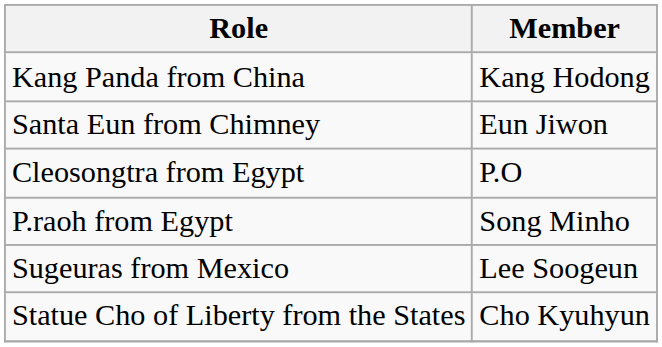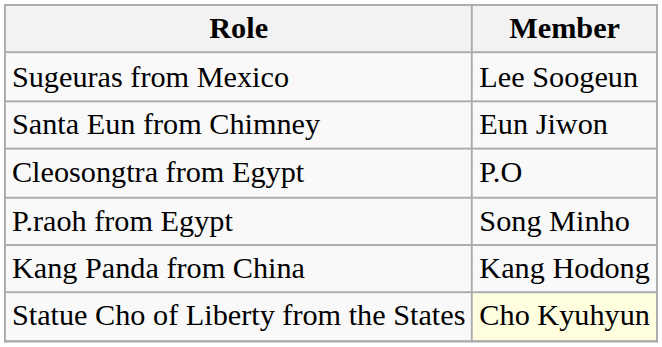rows swapped: Kang Panda from China <-> Sugeuras from Mexico
Statue Cho of Liberty from the States | Member: no background -> lightyellow background
